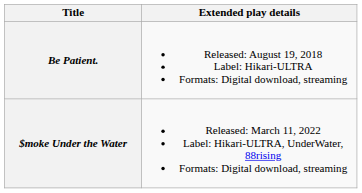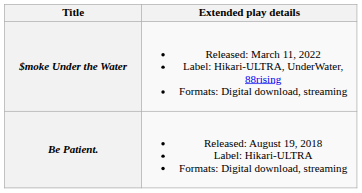rows swapped: Be Patient. <-> $moke Under the Water
